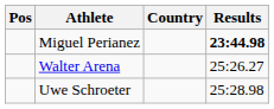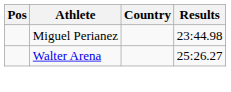Miguel Perianez | Results: bold -> normal
- row: Uwe Schroeter | 25:28.98
